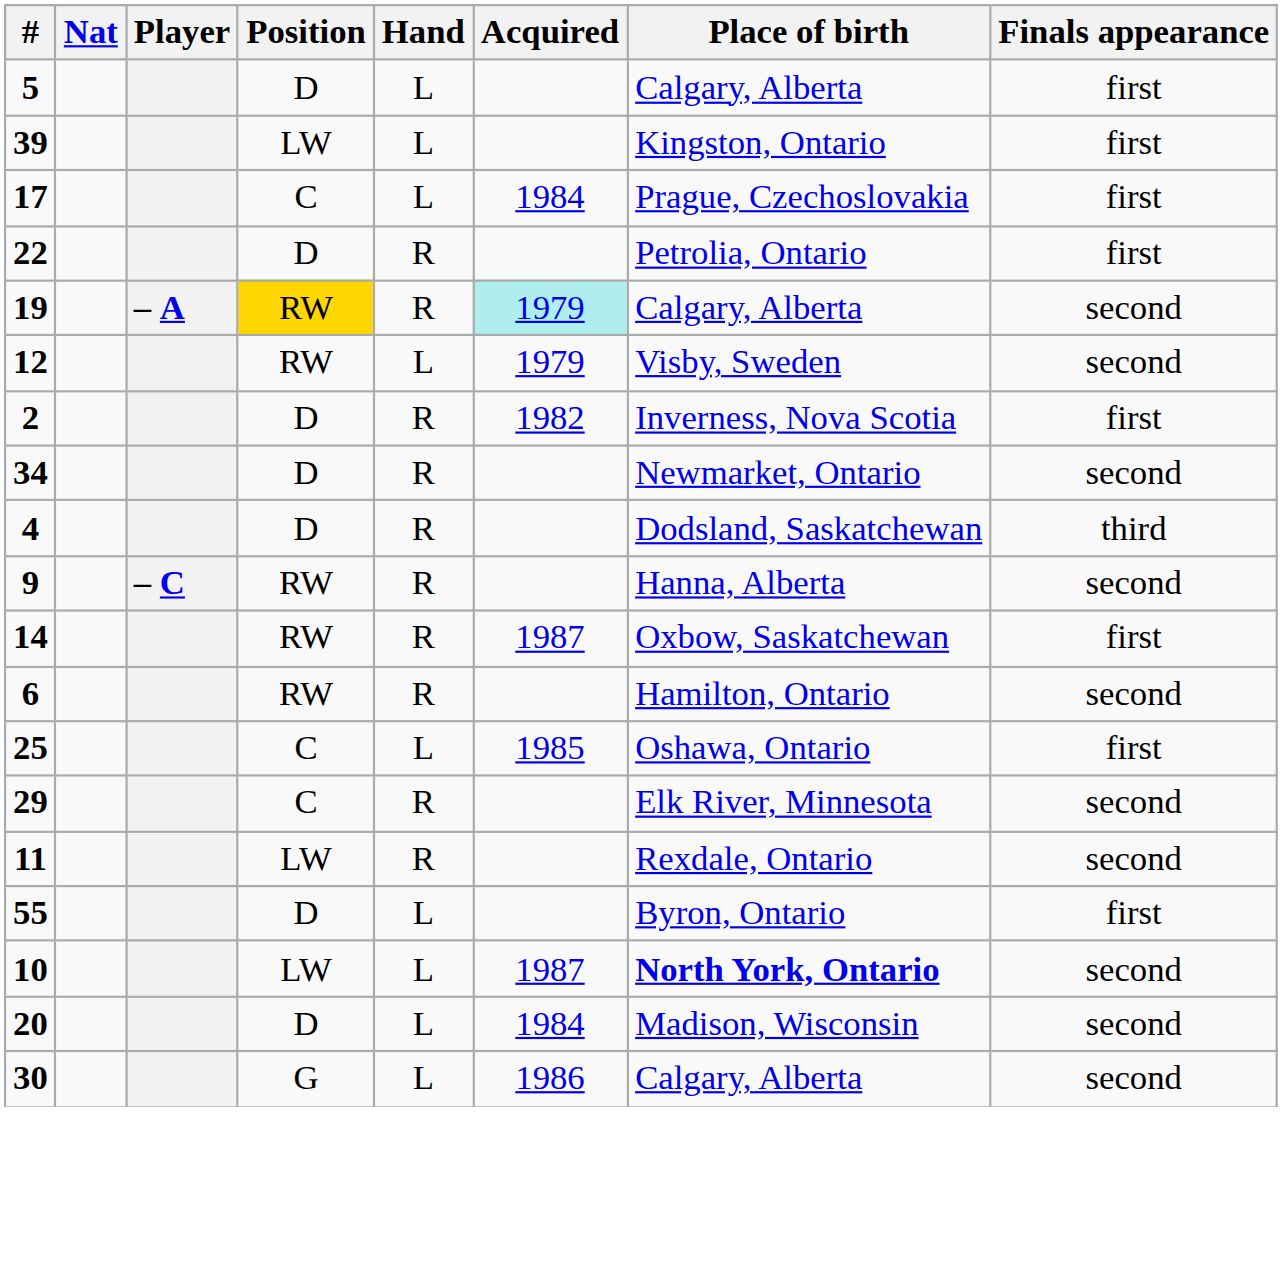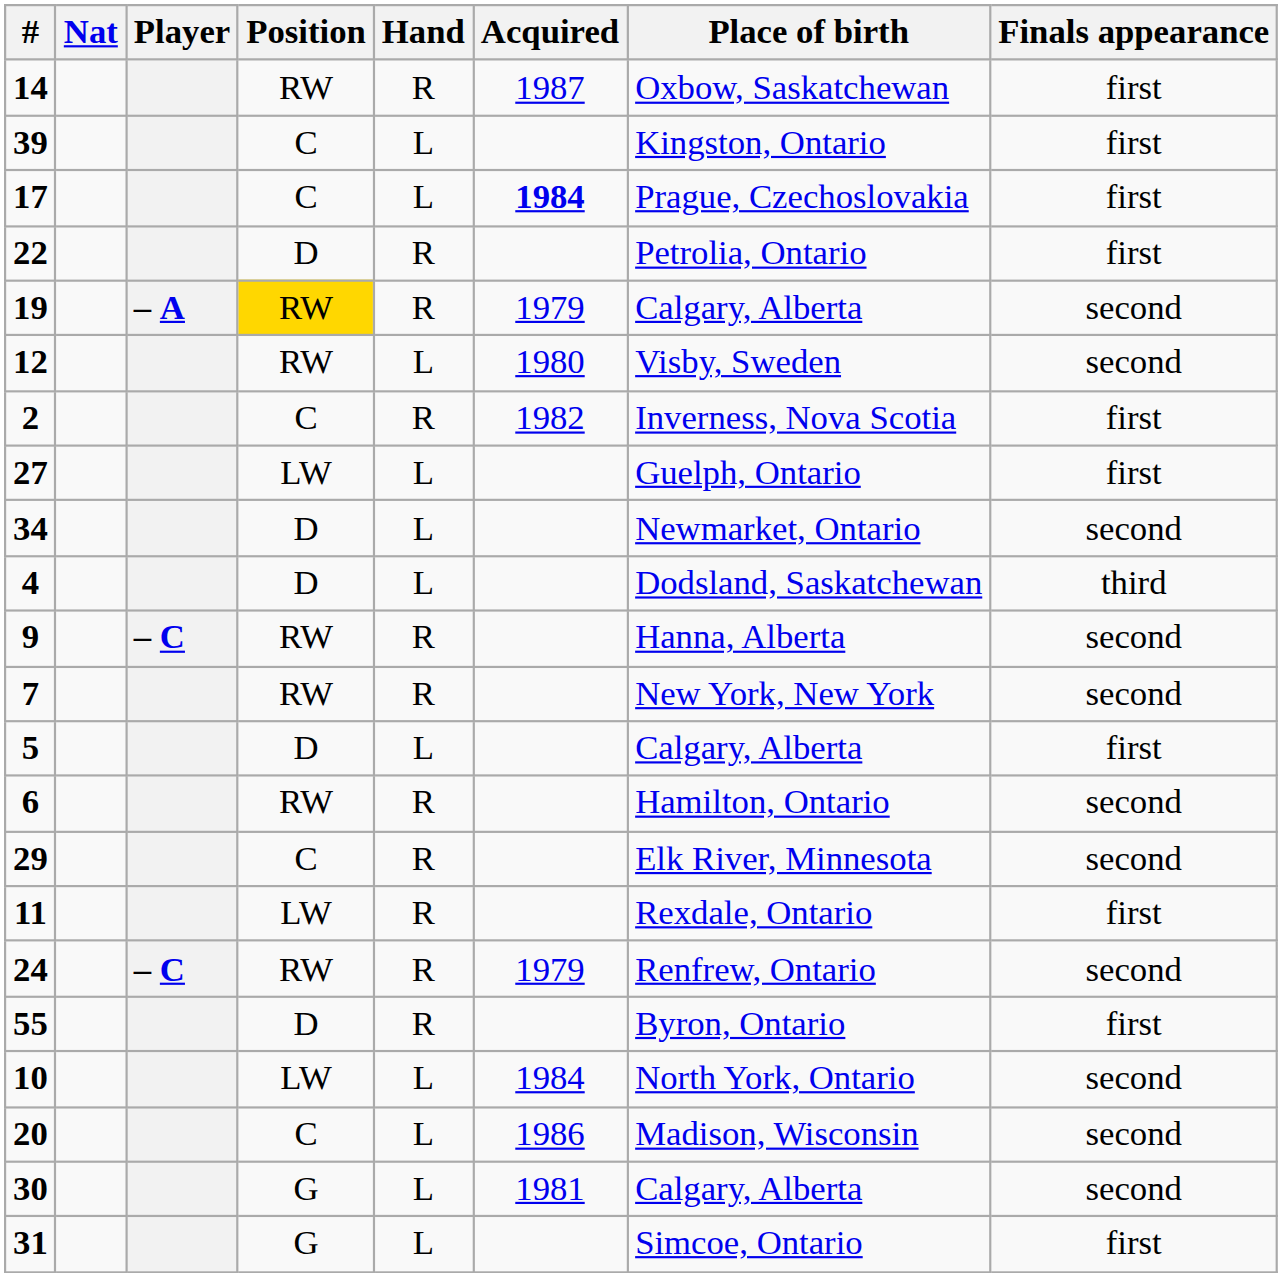rows swapped: 14 <-> 5
39 | Position: LW -> C
17 | Acquired: normal -> bold
19 | Acquired: paleturquoise background -> no background
12 | Acquired: 1979 -> 1980
2 | Position: D -> C
+ row: 27 | LW | L | Guelph, Ontario | first
34 | Hand: R -> L
4 | Hand: R -> L
+ row: 7 | RW | R | New York, New York | second
- row: 25 | C | L | 1985 | Oshawa, Ontario | first
11 | Finals appearance: second -> first
+ row: 24 | – C | RW | R | 1979 | Renfrew, Ontario | second
55 | Hand: L -> R
10 | Acquired: 1987 -> 1984
10 | Place of birth: bold -> normal
20 | Position: D -> C
20 | Acquired: 1984 -> 1986
30 | Acquired: 1986 -> 1981
+ row: 31 | G | L | Simcoe, Ontario | first
